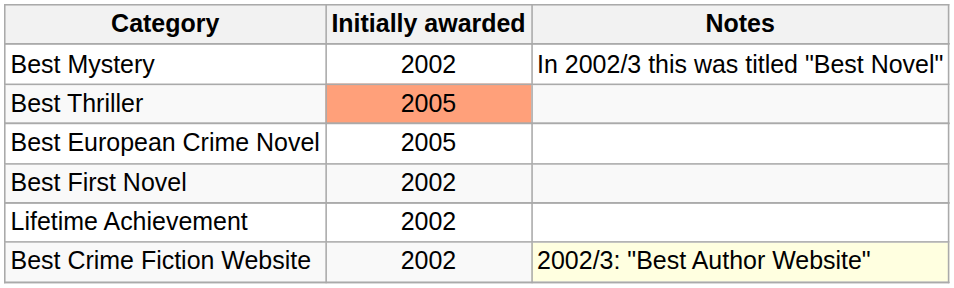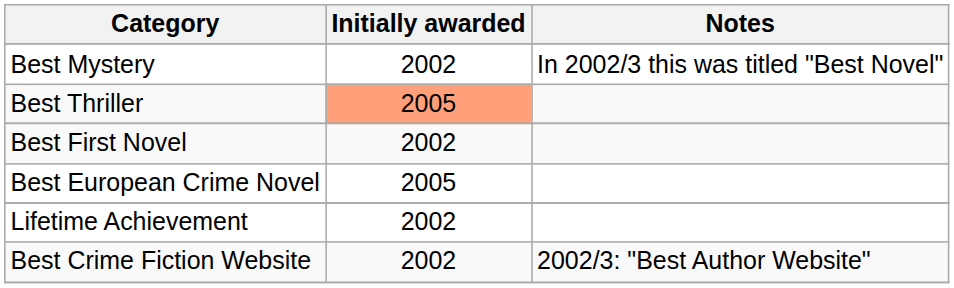rows swapped: Best European Crime Novel <-> Best First Novel
Best Crime Fiction Website | Notes: lightyellow background -> no background
